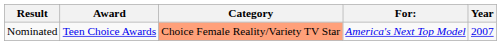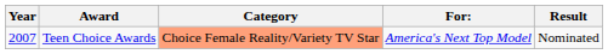columns swapped: Year <-> Result
